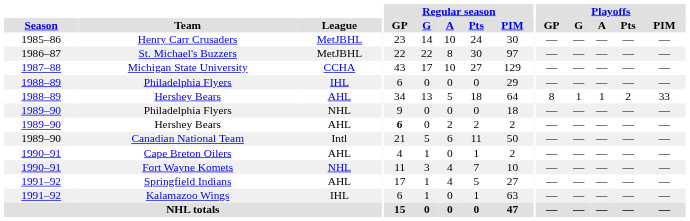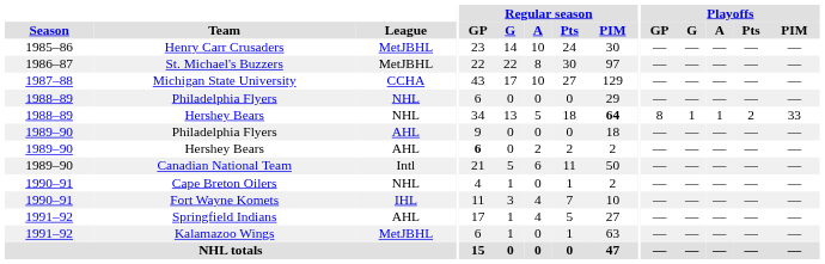1988–89 / Philadelphia Flyers | League: IHL -> NHL
1988–89 / Hershey Bears | League: AHL -> NHL
1988–89 / Hershey Bears | Regular season / PIM: normal -> bold
1989–90 / Philadelphia Flyers | League: NHL -> AHL
Cape Breton Oilers | League: AHL -> NHL
Fort Wayne Komets | League: NHL -> IHL
Kalamazoo Wings | League: IHL -> MetJBHL
